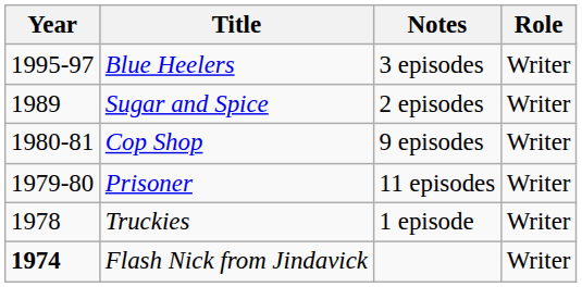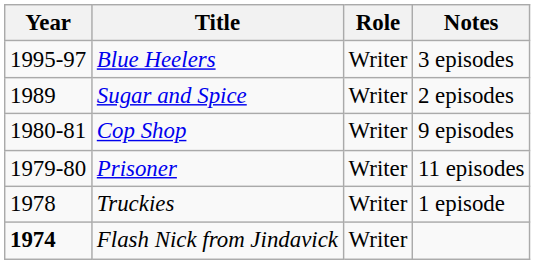columns swapped: Role <-> Notes
